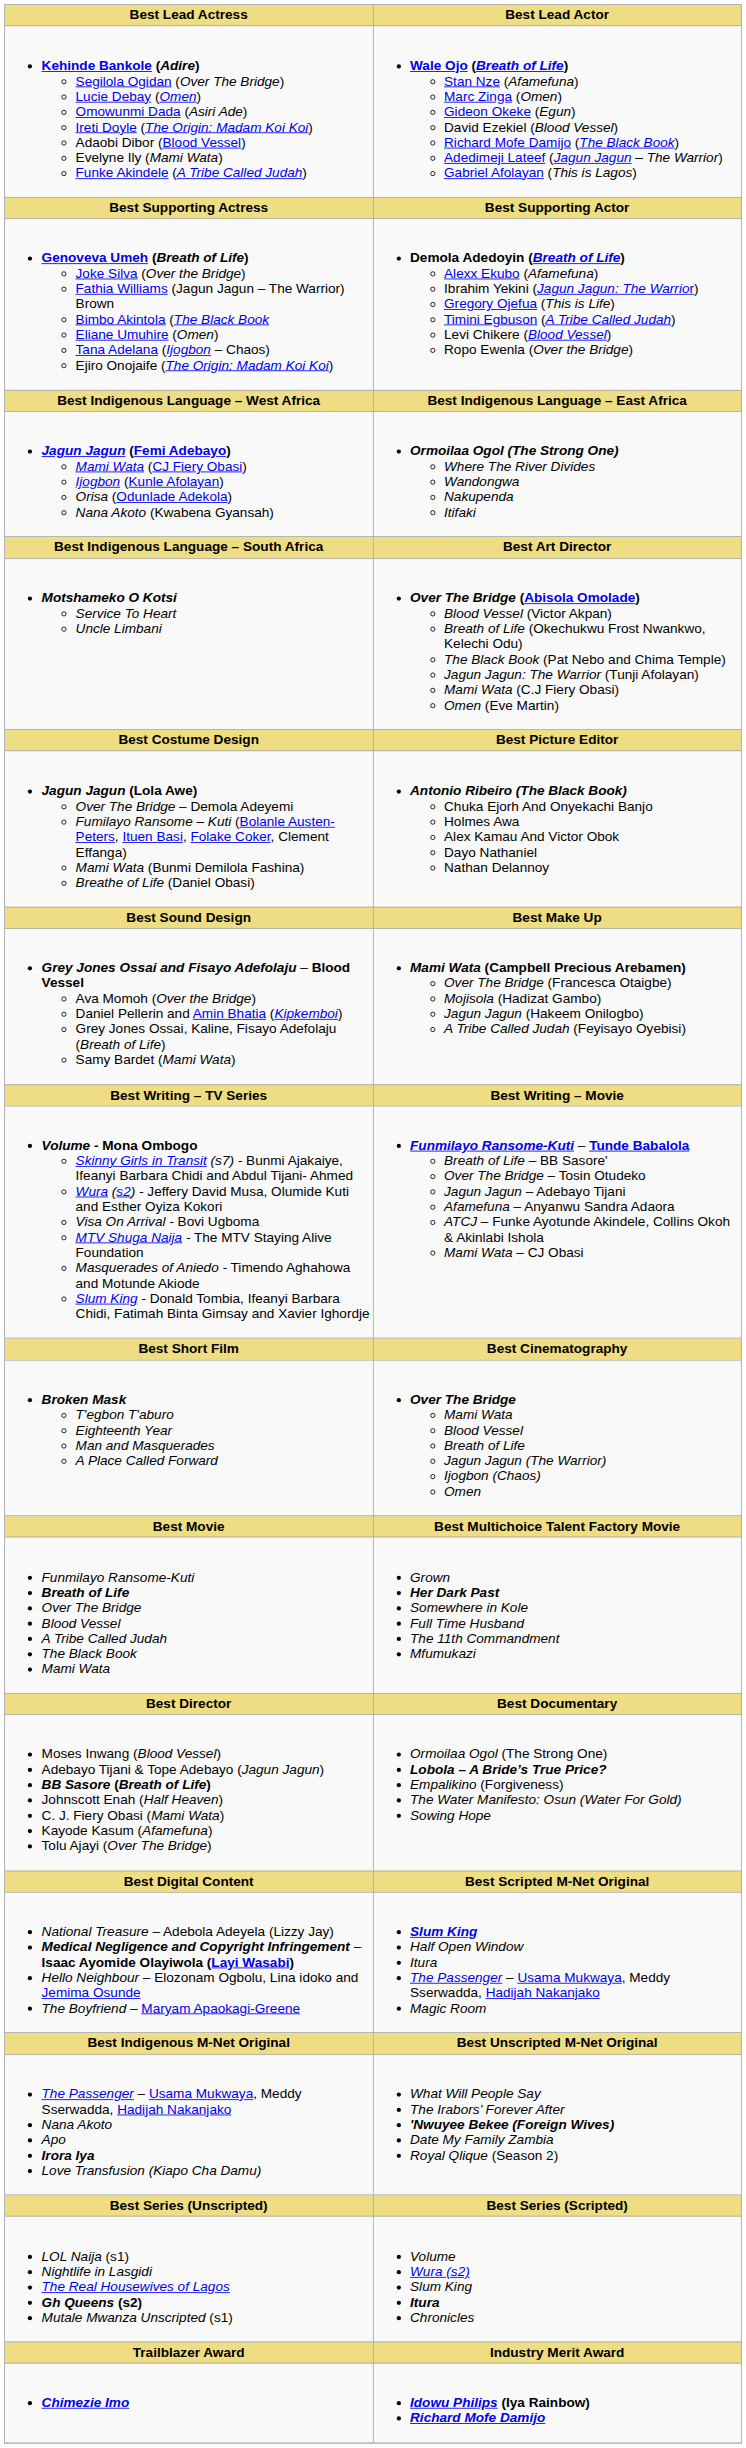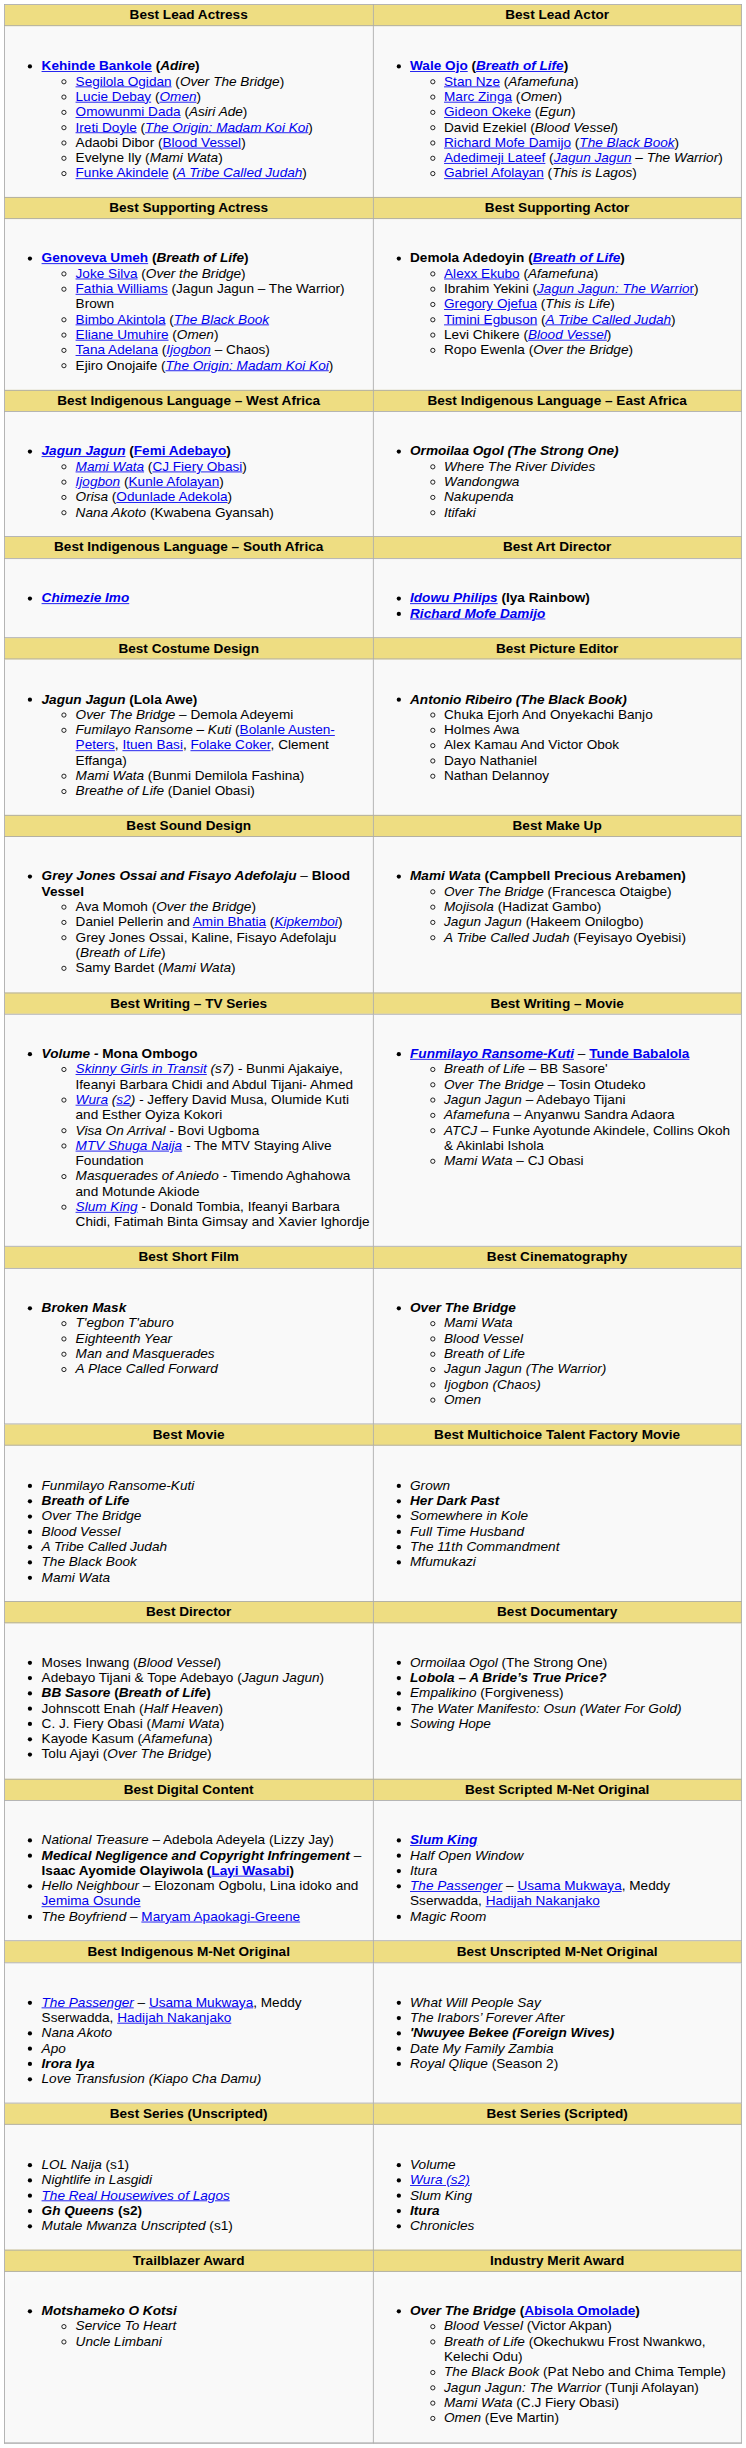rows swapped: Motshameko O Kotsi Service To Heart Uncle Limbani <-> Chimezie Imo
